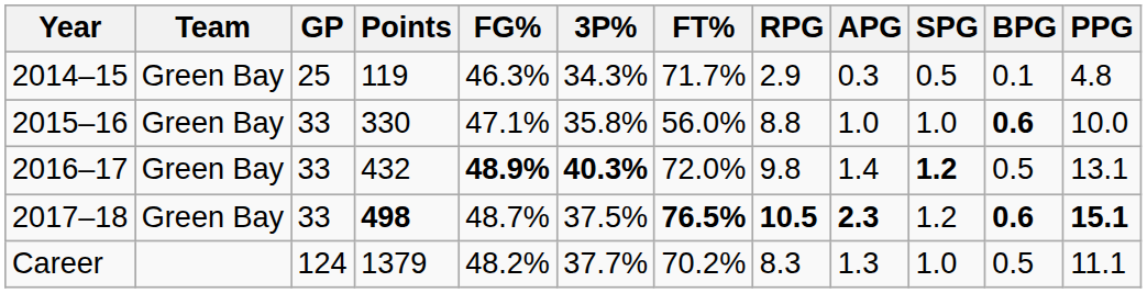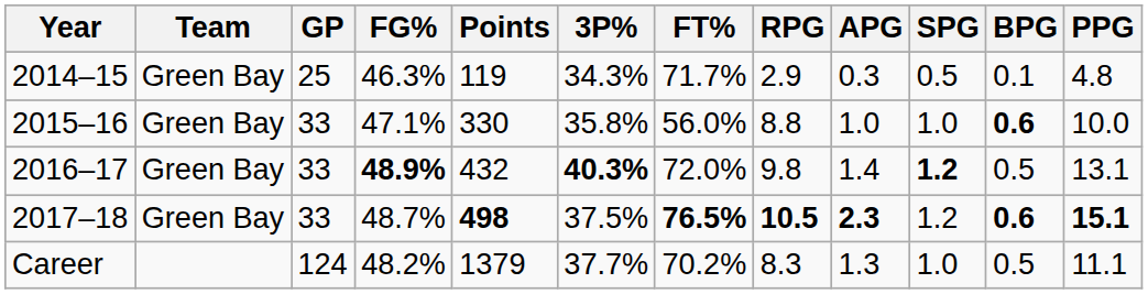columns swapped: Points <-> FG%
